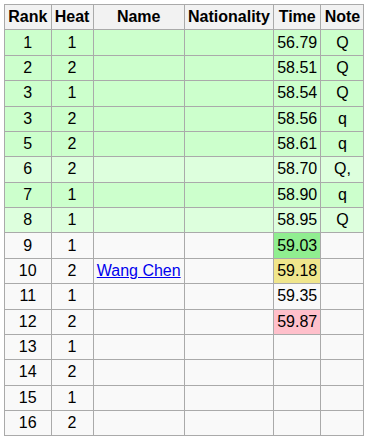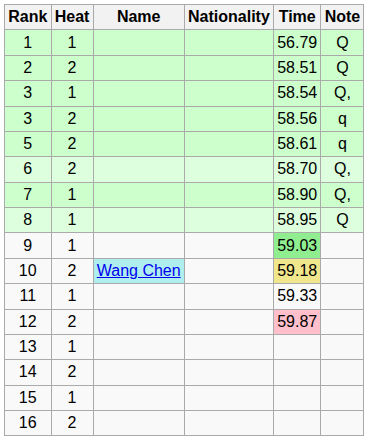3 / 1 | Note: Q -> Q,
7 | Note: q -> Q,
10 | Name: no background -> paleturquoise background
11 | Time: 59.35 -> 59.33
